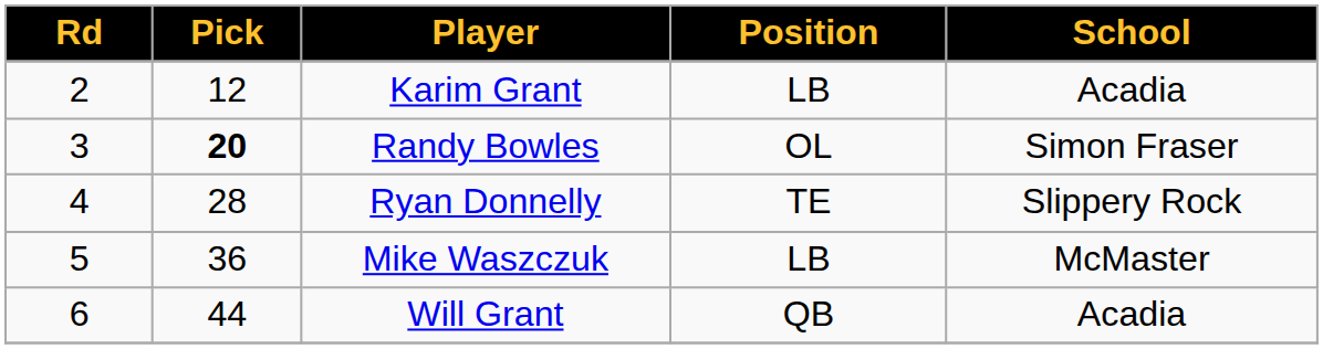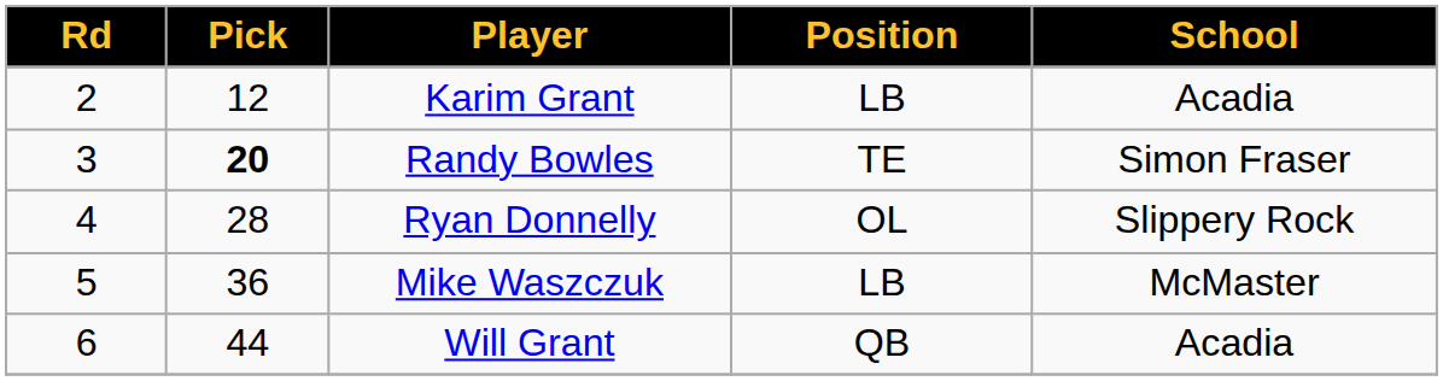Randy Bowles | Position: OL -> TE
Ryan Donnelly | Position: TE -> OL
